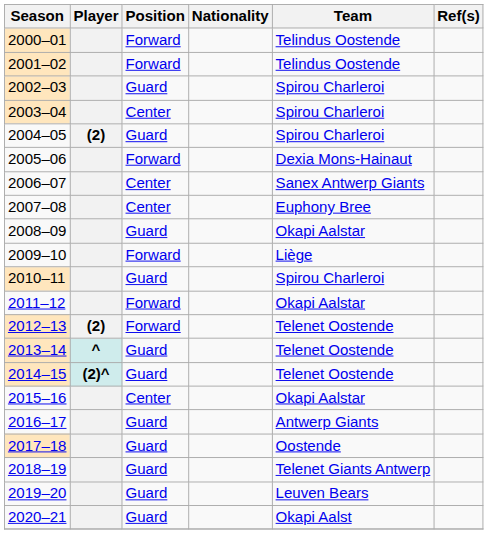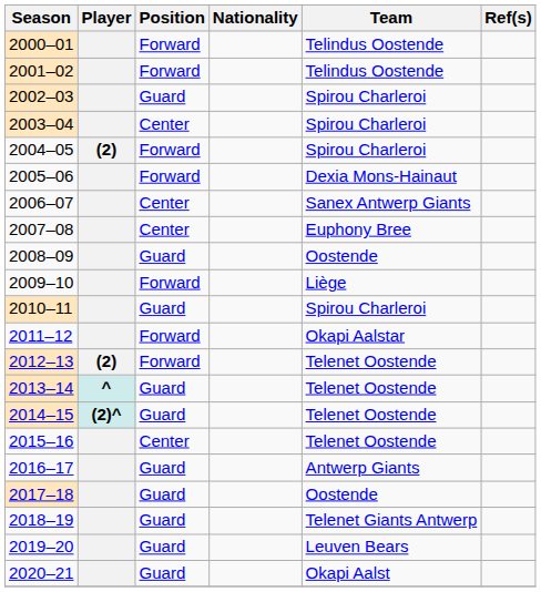2004–05 | Position: Guard -> Forward
2008–09 | Team: Okapi Aalstar -> Oostende
2015–16 | Team: Okapi Aalstar -> Telenet Oostende
